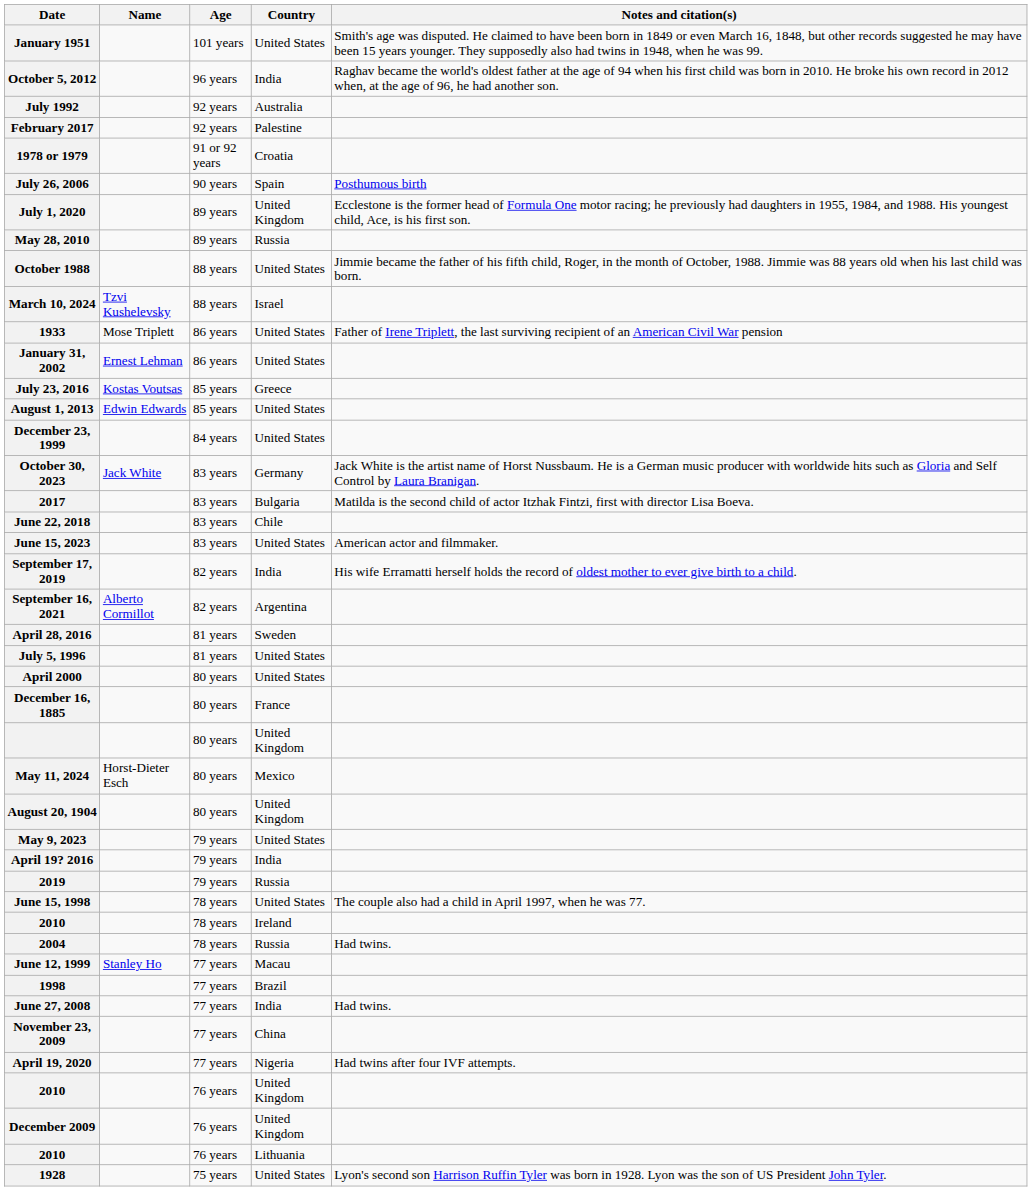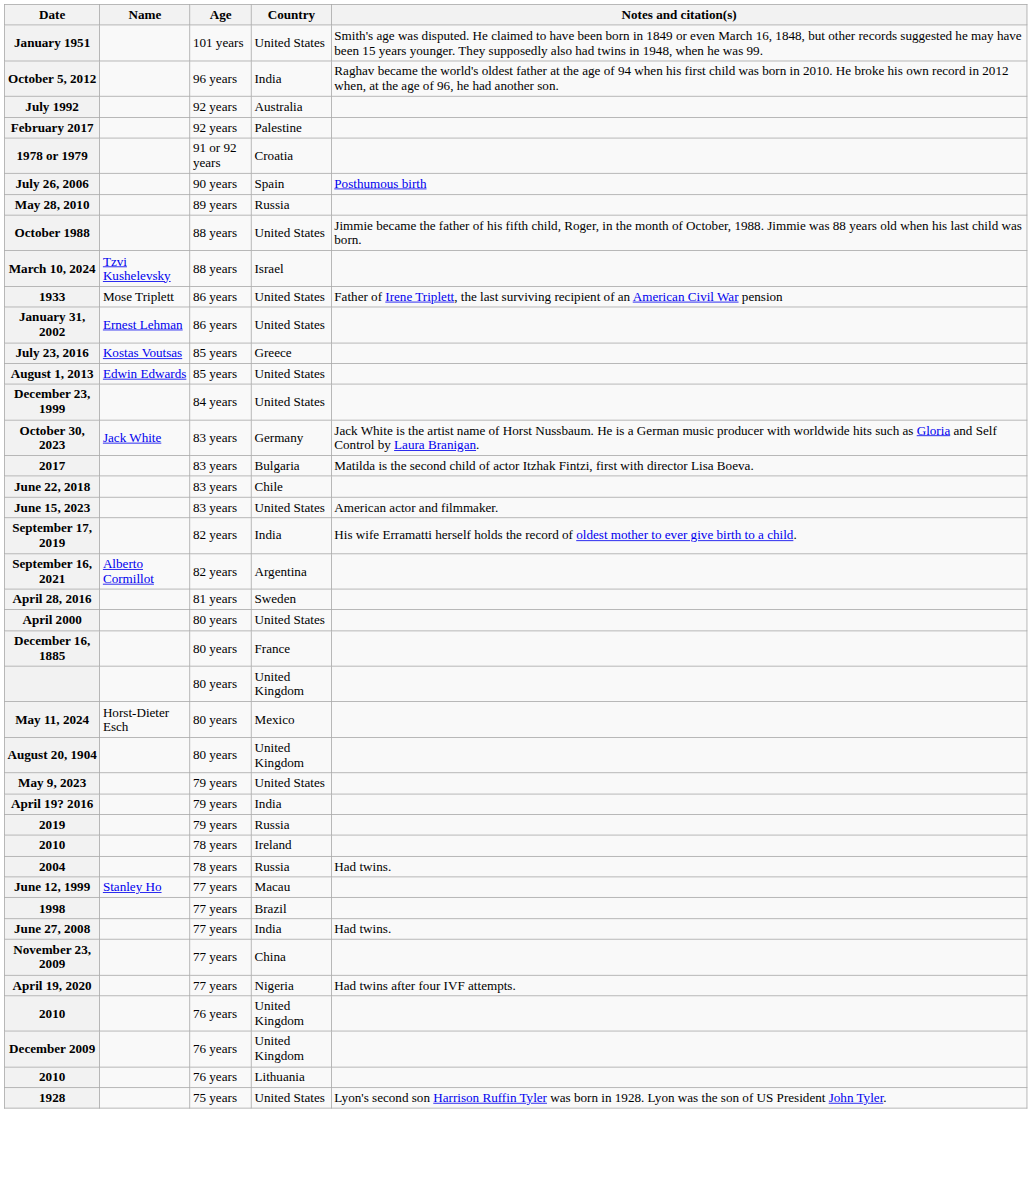- row: July 1, 2020 | 89 years | United Kingdom | Ecclestone is the former head of Formula One motor racing; he previously had daughters in 1955, 1984, and 1988. His youngest child, Ace, is his first son.
- row: July 5, 1996 | 81 years | United States
- row: June 15, 1998 | 78 years | United States | The couple also had a child in April 1997, when he was 77.
